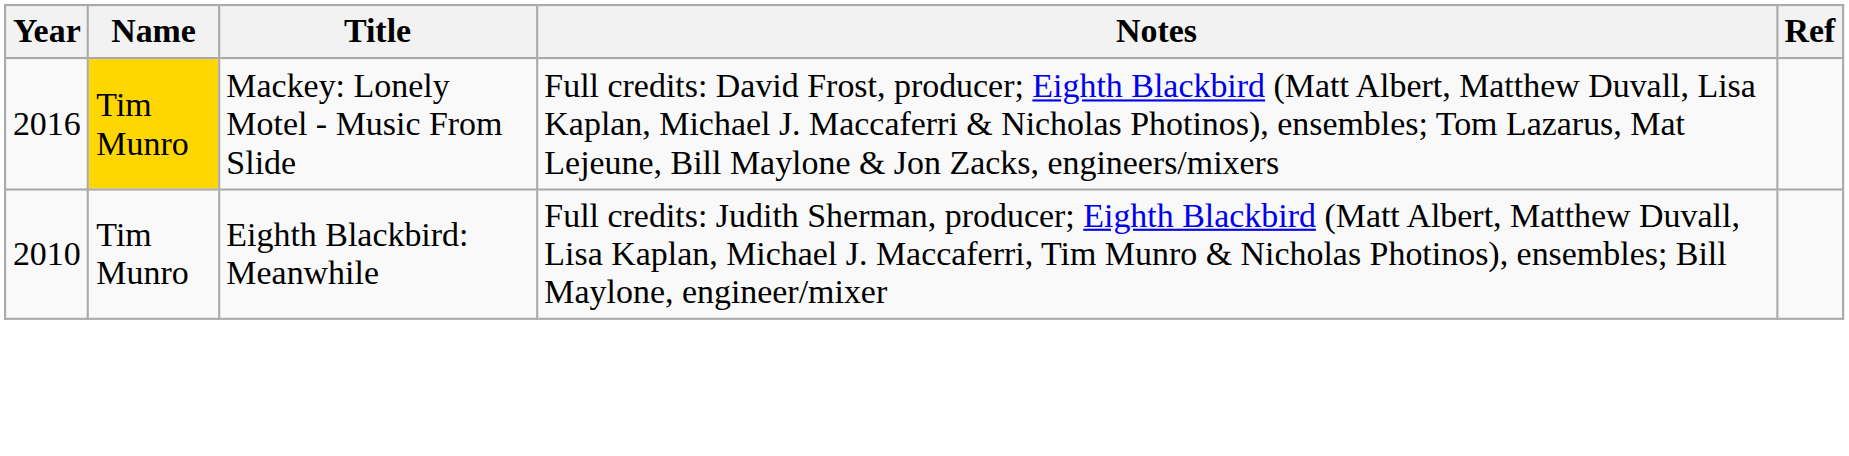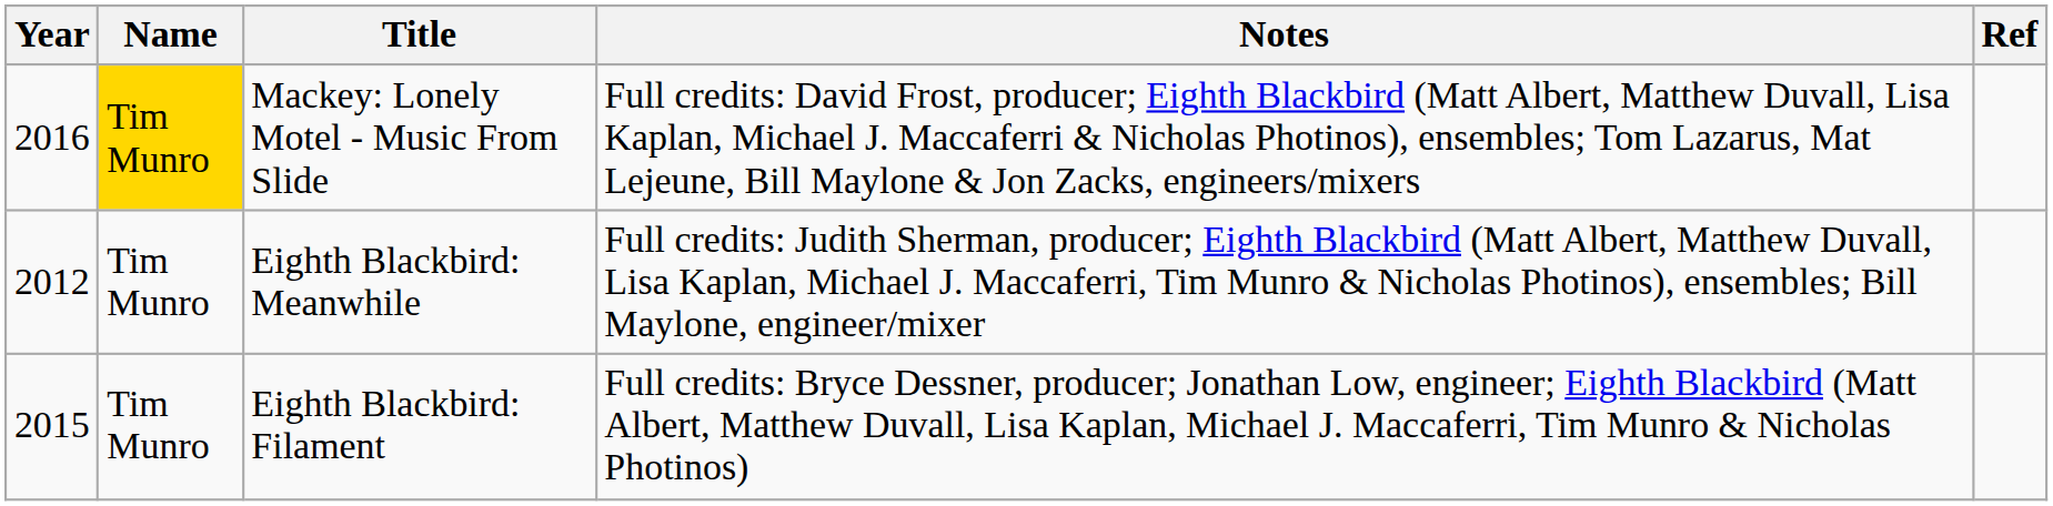Eighth Blackbird: Meanwhile | Year: 2010 -> 2012
+ row: 2015 | Tim Munro | Eighth Blackbird: Filament | Full credits: Bryce Dessner, producer; Jonathan Low, engineer; Eighth Blackbird (Matt Albert, Matthew Duvall, Lisa Kaplan, Michael J. Maccaferri, Tim Munro & Nicholas Photinos)
